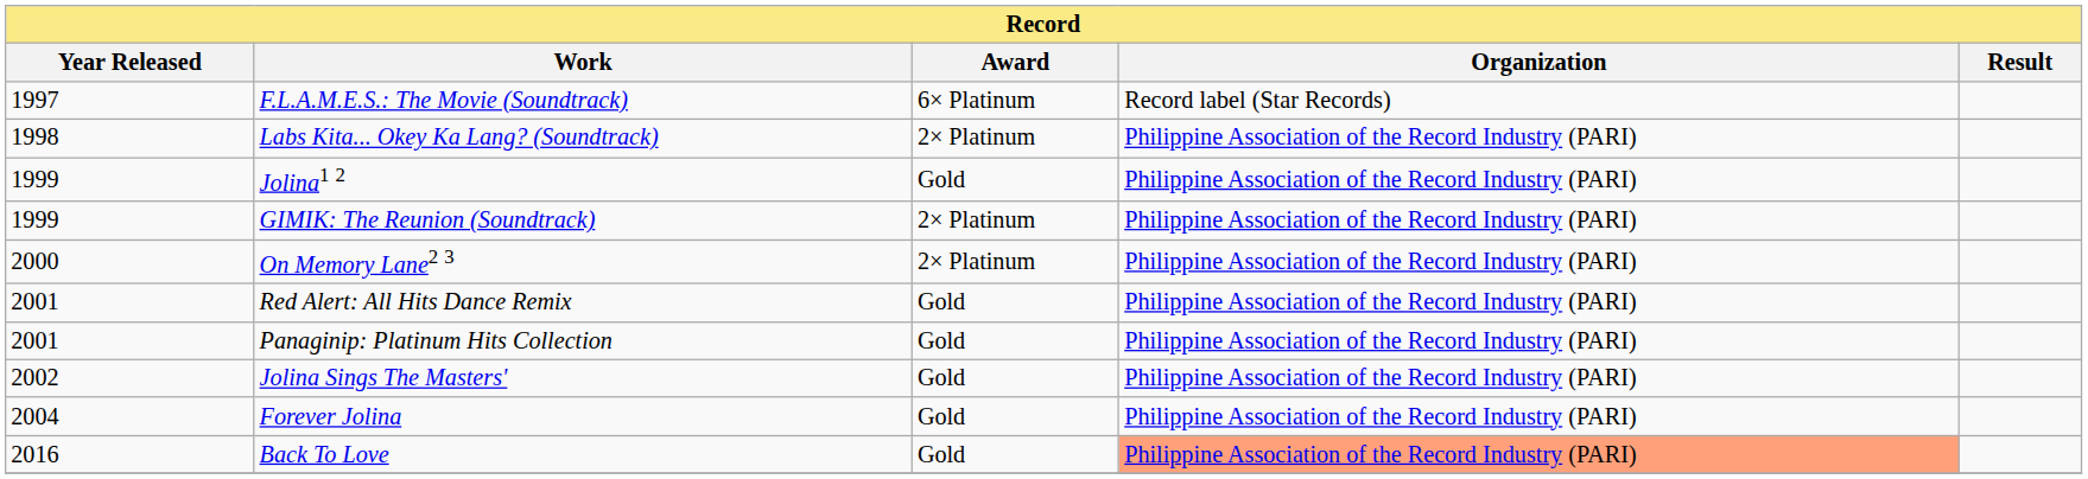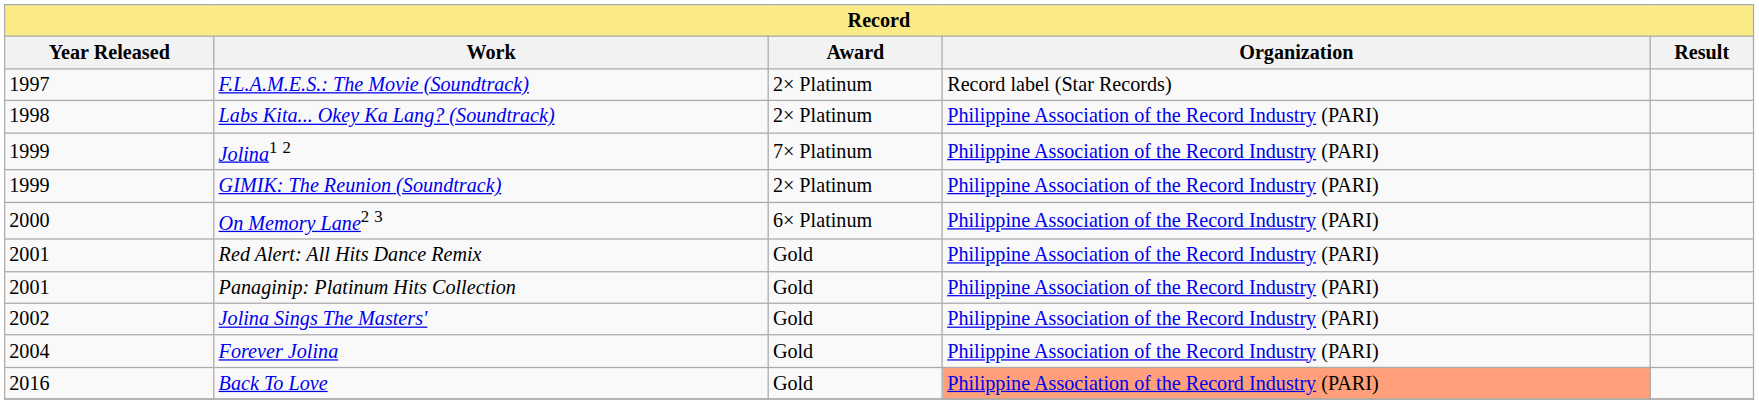F.L.A.M.E.S.: The Movie (Soundtrack) | Award: 6× Platinum -> 2× Platinum
Jolina1 2 | Award: Gold -> 7× Platinum
On Memory Lane2 3 | Award: 2× Platinum -> 6× Platinum
